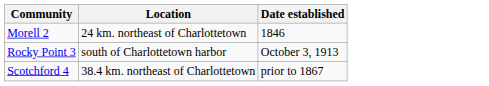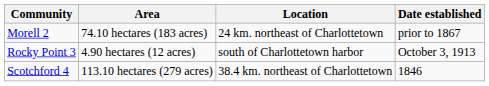+ column: Area | 74.10 hectares (183 acres) | 4.90 hectares (12 acres) | 113.10 hectares (279 acres)
Morell 2 | Date established: 1846 -> prior to 1867
Scotchford 4 | Date established: prior to 1867 -> 1846
